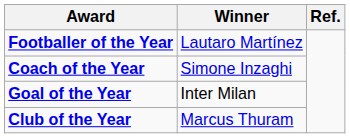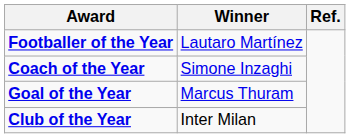Goal of the Year | Winner: Inter Milan -> Marcus Thuram
Club of the Year | Winner: Marcus Thuram -> Inter Milan
